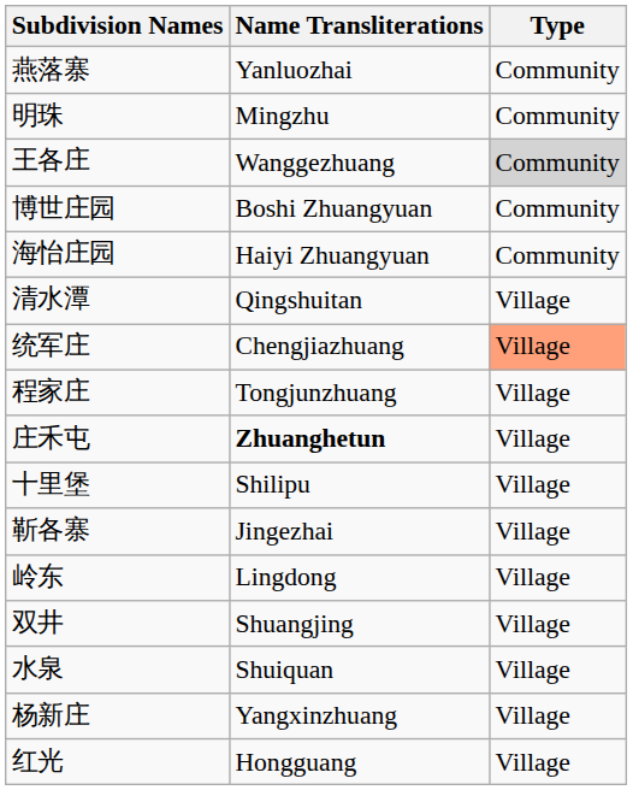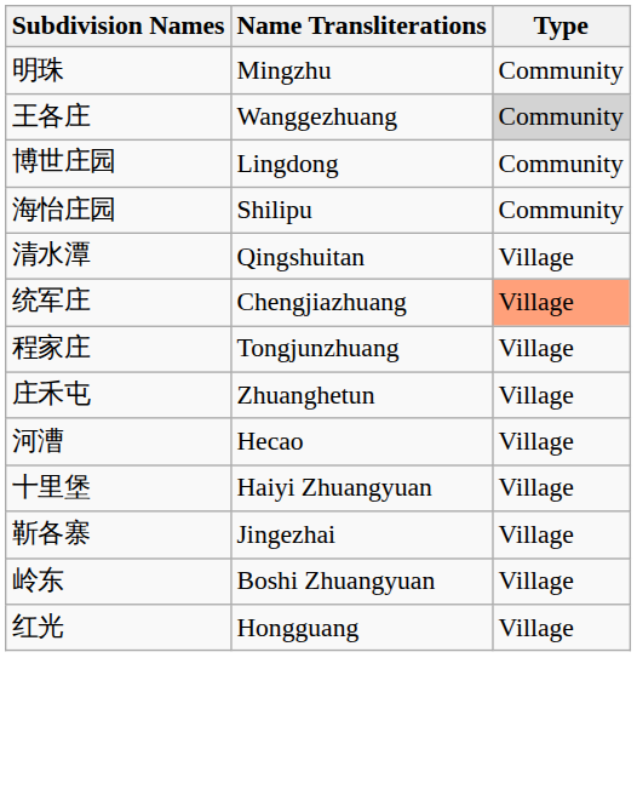- row: 燕落寨 | Yanluozhai | Community
博世庄园 | Name Transliterations: Boshi Zhuangyuan -> Lingdong
海怡庄园 | Name Transliterations: Haiyi Zhuangyuan -> Shilipu
庄禾屯 | Name Transliterations: bold -> normal
+ row: 河漕 | Hecao | Village
十里堡 | Name Transliterations: Shilipu -> Haiyi Zhuangyuan
岭东 | Name Transliterations: Lingdong -> Boshi Zhuangyuan
- row: 双井 | Shuangjing | Village
- row: 水泉 | Shuiquan | Village
- row: 杨新庄 | Yangxinzhuang | Village
